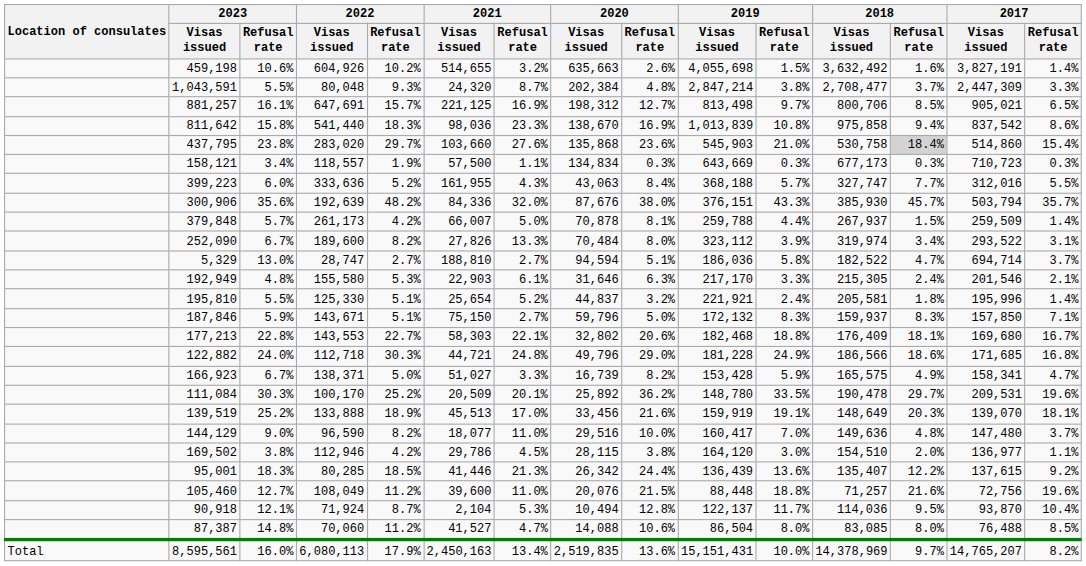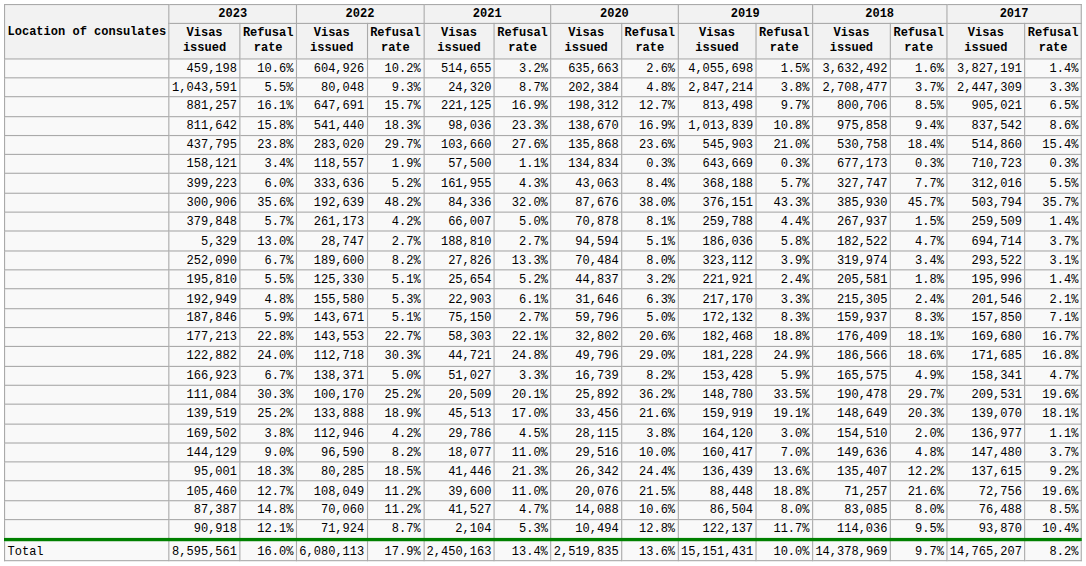437,795 | 2018 / Refusal rate: lightgrey background -> no background
rows swapped: 252,090 <-> 5,329
rows swapped: 192,949 <-> 195,810
rows swapped: 169,502 <-> 144,129
rows swapped: 90,918 <-> 87,387
